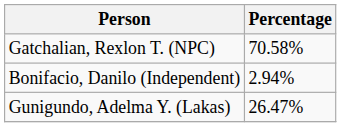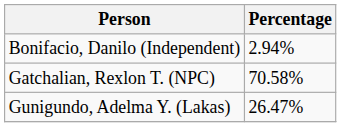rows swapped: Bonifacio, Danilo (Independent) <-> Gatchalian, Rexlon T. (NPC)
